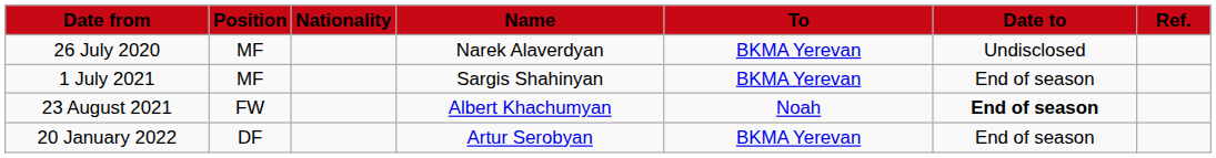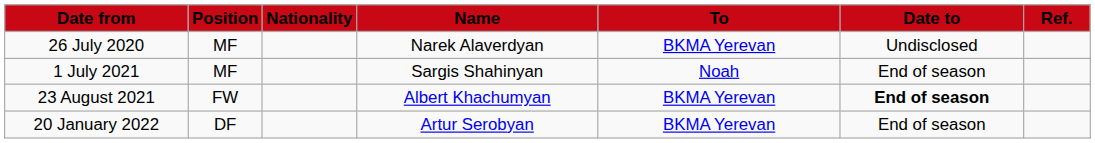1 July 2021 | To: BKMA Yerevan -> Noah
23 August 2021 | To: Noah -> BKMA Yerevan
